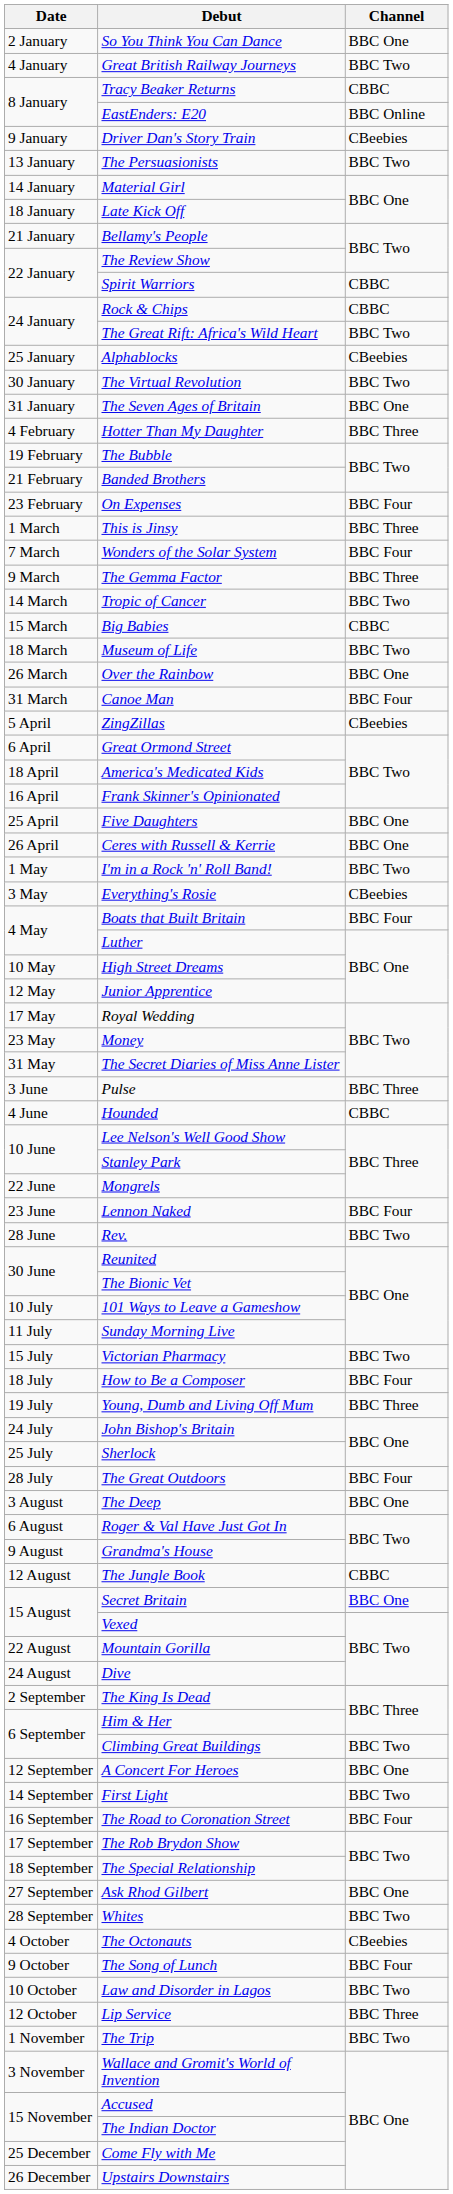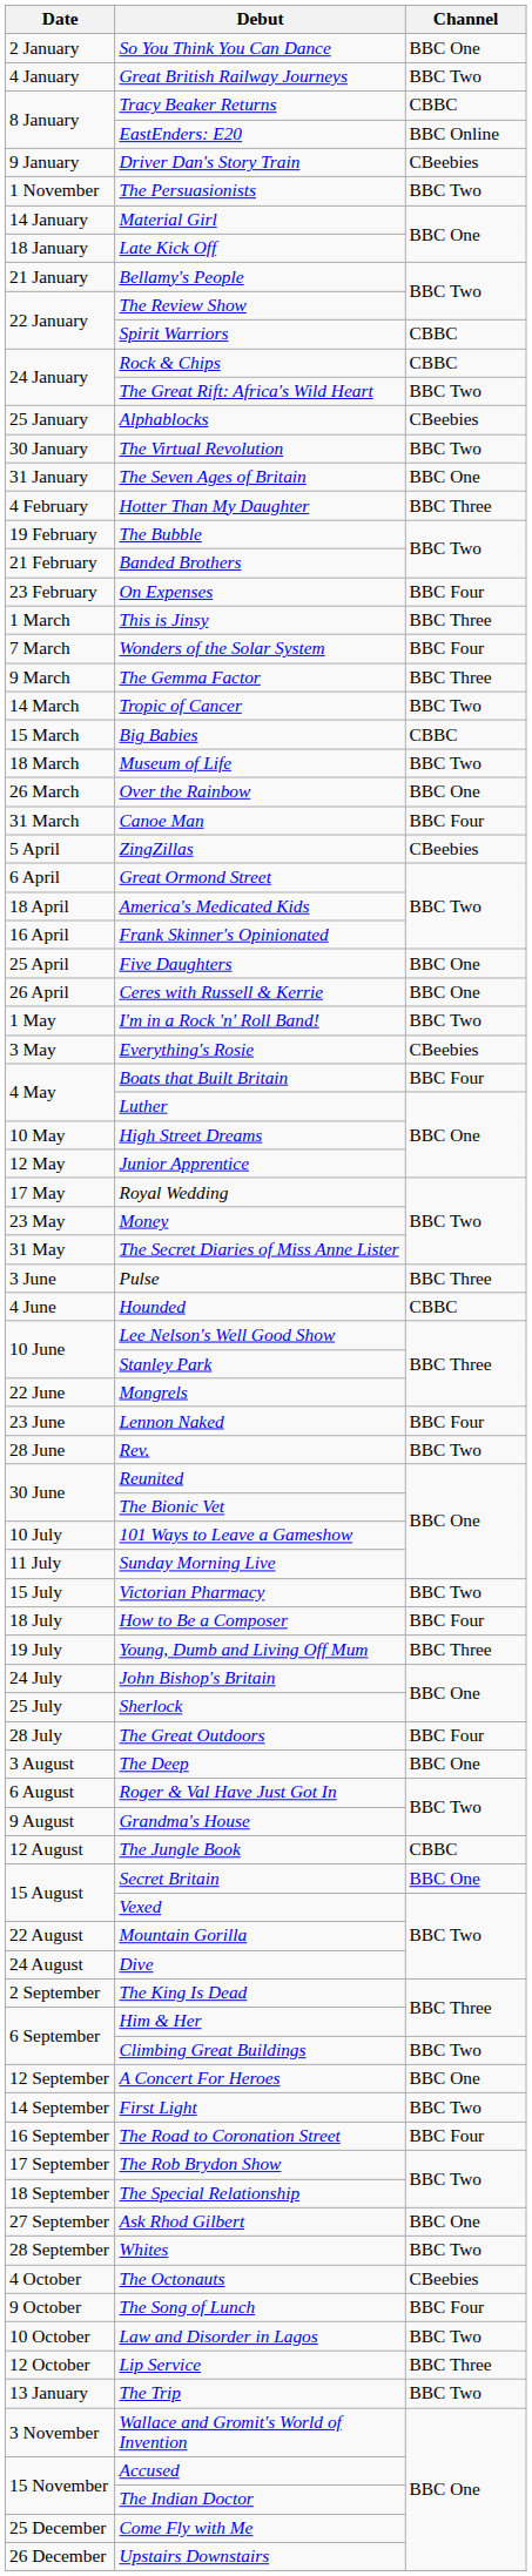The Persuasionists | Date: 13 January -> 1 November
The Trip | Date: 1 November -> 13 January
